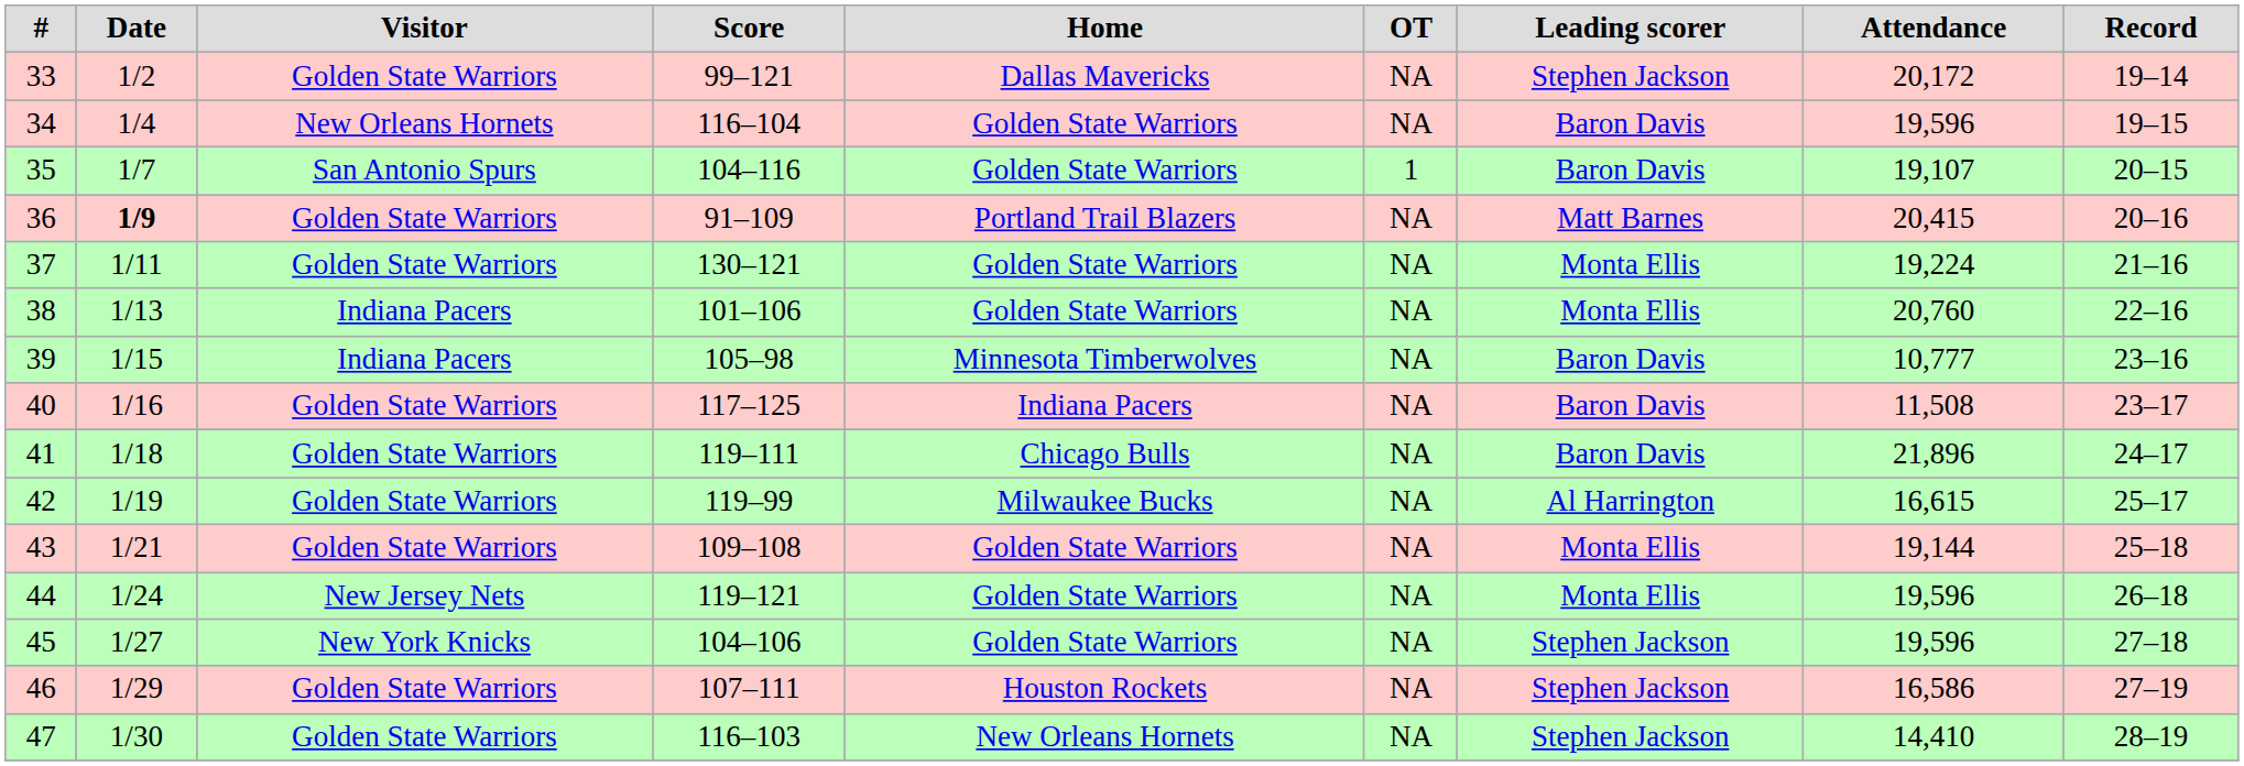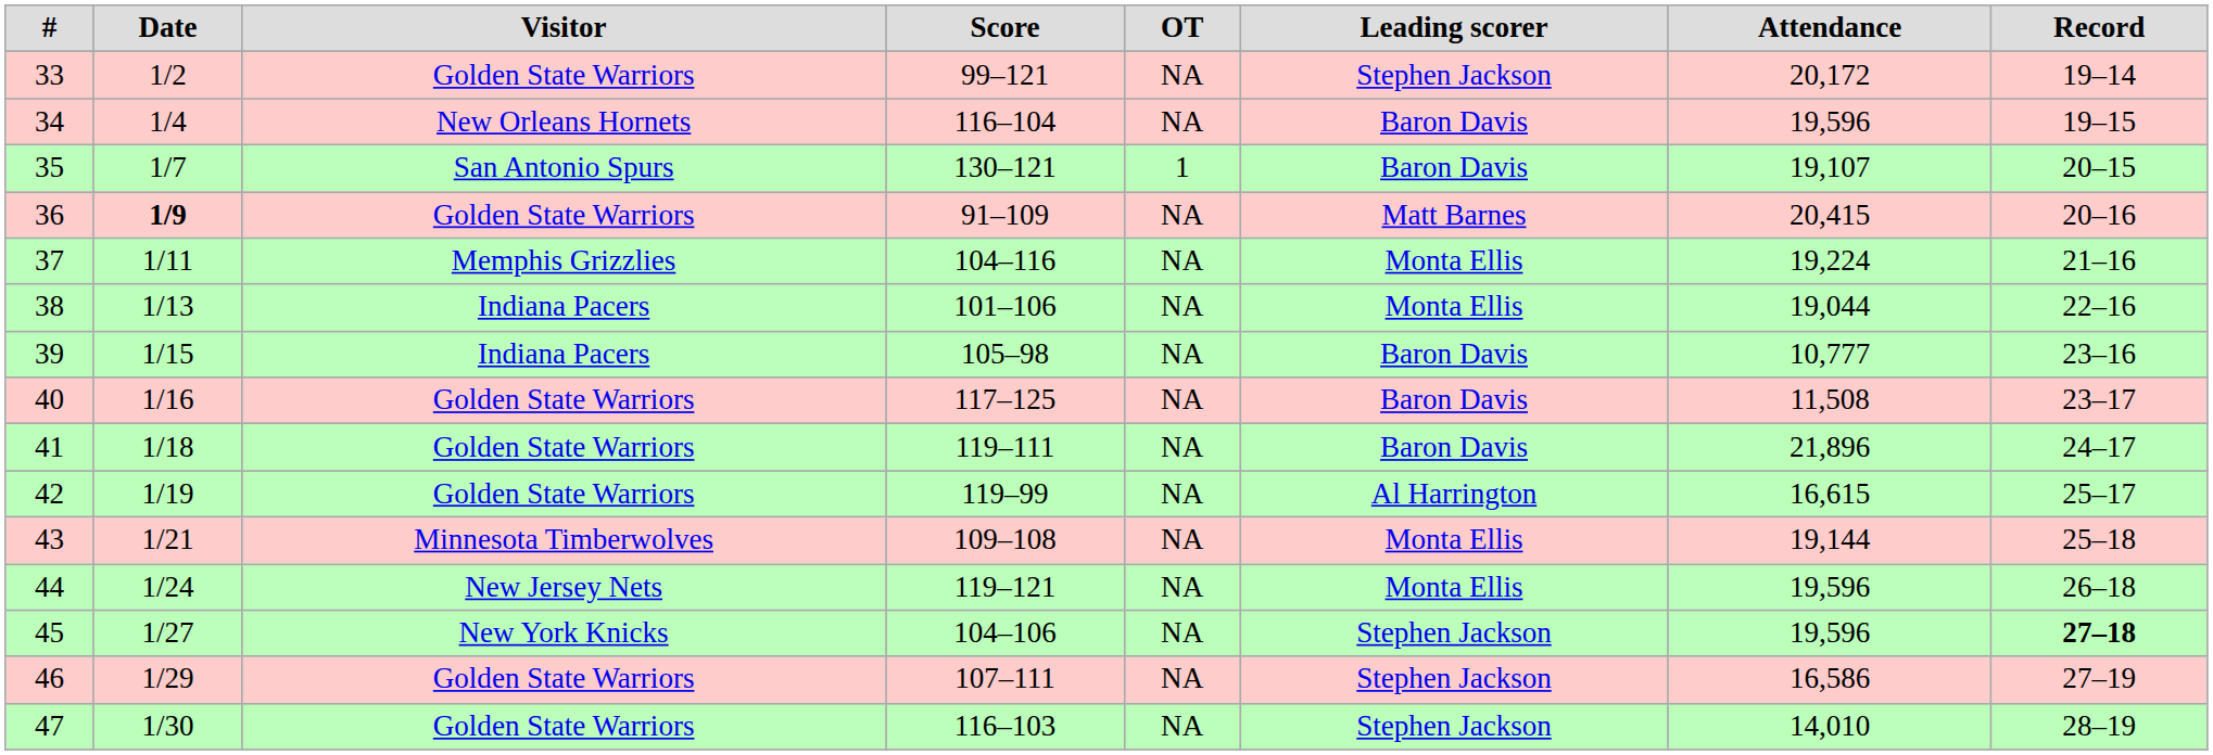- column: Home | Dallas Mavericks | Golden State Warriors | Golden State Warriors | Portland Trail Blazers | Golden State Warriors | Golden State Warriors | Minnesota Timberwolves | Indiana Pacers | Chicago Bulls | Milwaukee Bucks | Golden State Warriors | Golden State Warriors | Golden State Warriors | Houston Rockets | New Orleans Hornets
35 | Score: 104–116 -> 130–121
37 | Visitor: Golden State Warriors -> Memphis Grizzlies
37 | Score: 130–121 -> 104–116
38 | Attendance: 20,760 -> 19,044
43 | Visitor: Golden State Warriors -> Minnesota Timberwolves
45 | Record: normal -> bold
47 | Attendance: 14,410 -> 14,010
